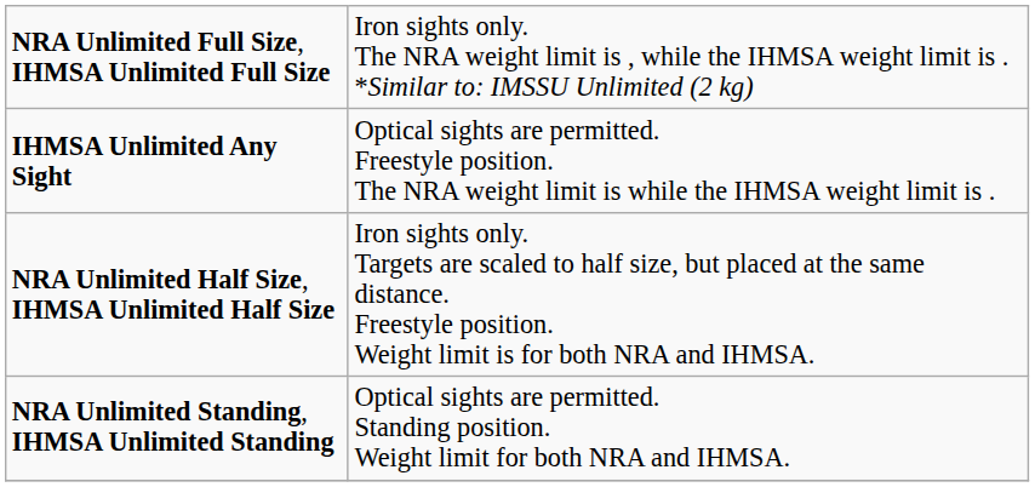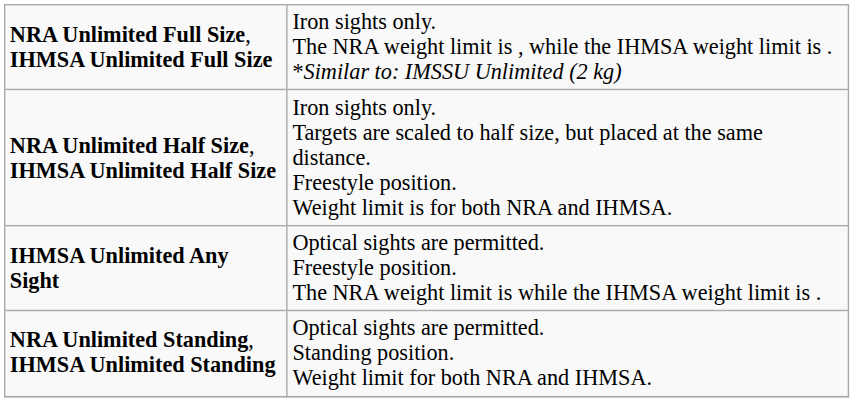rows swapped: NRA Unlimited Half Size, IHMSA Unlimited Half Size <-> IHMSA Unlimited Any Sight
